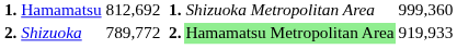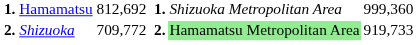Shizuoka | column 3: 789,772 -> 709,772
Shizuoka | column 6: 919,933 -> 919,733
